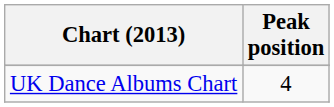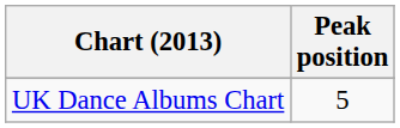UK Dance Albums Chart | Peak position: 4 -> 5
